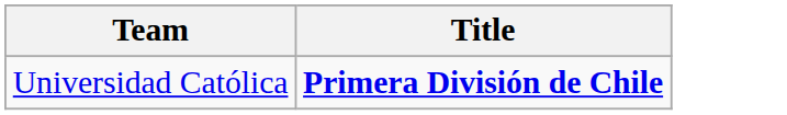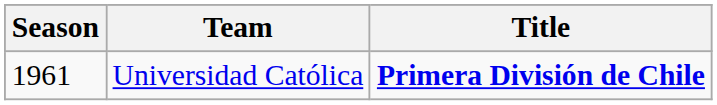+ column: Season | 1961
